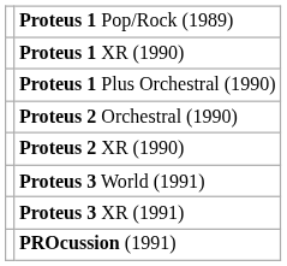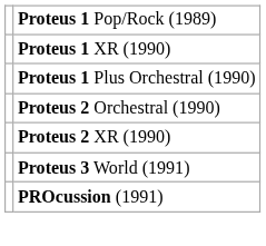- row: Proteus 3 XR (1991)
